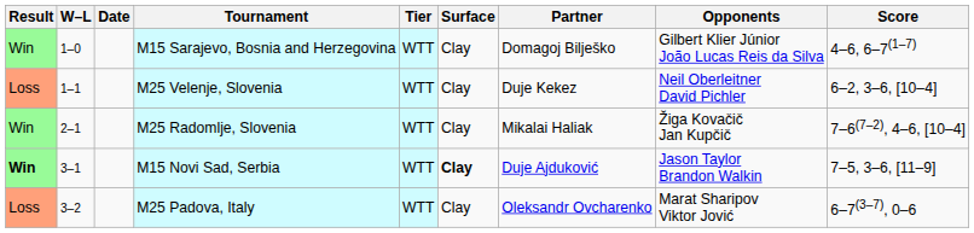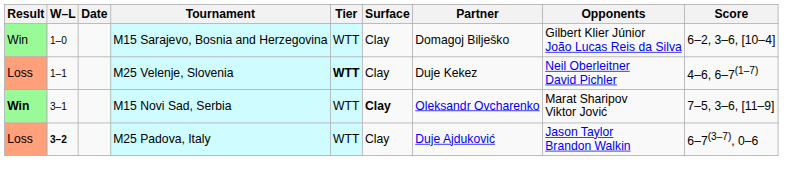M15 Sarajevo, Bosnia and Herzegovina | Score: 4–6, 6–7(1–7) -> 6–2, 3–6, [10–4]
M25 Velenje, Slovenia | Tier: normal -> bold
M25 Velenje, Slovenia | Score: 6–2, 3–6, [10–4] -> 4–6, 6–7(1–7)
- row: Win | 2–1 | M25 Radomlje, Slovenia | WTT | Clay | Mikalai Haliak | Žiga Kovačič Jan Kupčič | 7–6(7–2), 4–6, [10–4]
M15 Novi Sad, Serbia | Partner: Duje Ajduković -> Oleksandr Ovcharenko
M15 Novi Sad, Serbia | Opponents: Jason Taylor Brandon Walkin -> Marat Sharipov Viktor Jović
M25 Padova, Italy | W–L: normal -> bold
M25 Padova, Italy | Partner: Oleksandr Ovcharenko -> Duje Ajduković
M25 Padova, Italy | Opponents: Marat Sharipov Viktor Jović -> Jason Taylor Brandon Walkin
